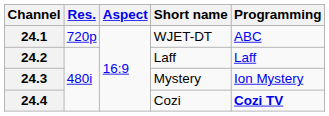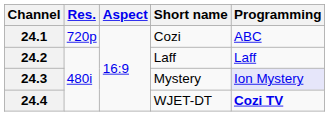24.1 | Short name: WJET-DT -> Cozi
24.3 | Programming: no background -> lavender background
24.4 | Short name: Cozi -> WJET-DT
